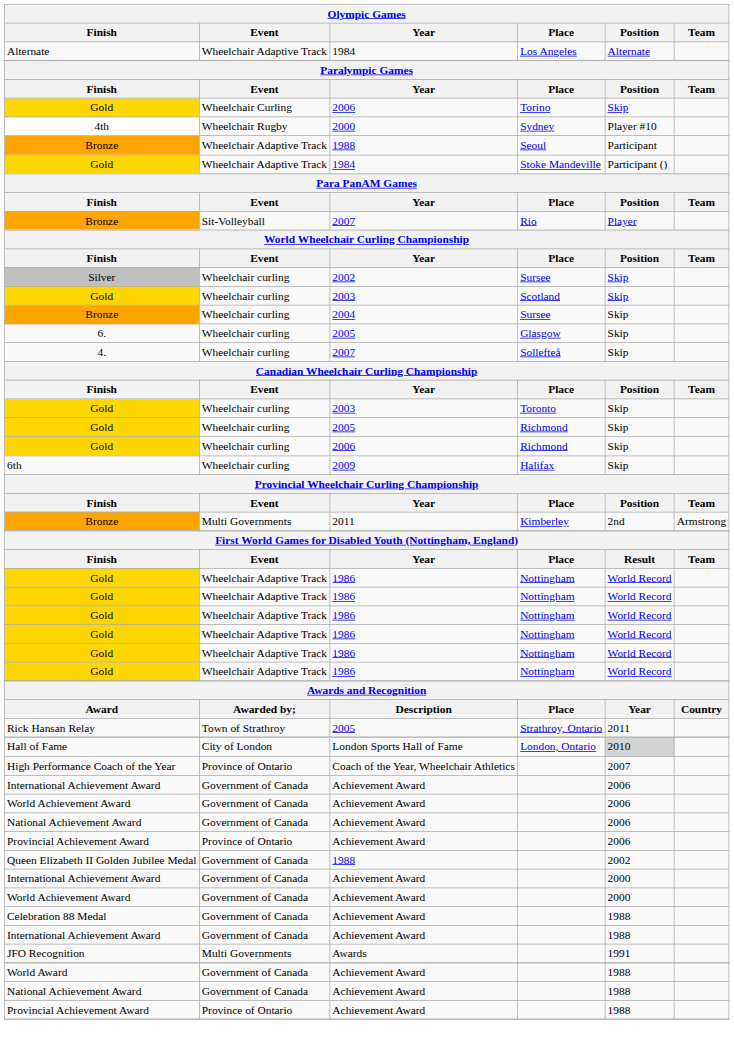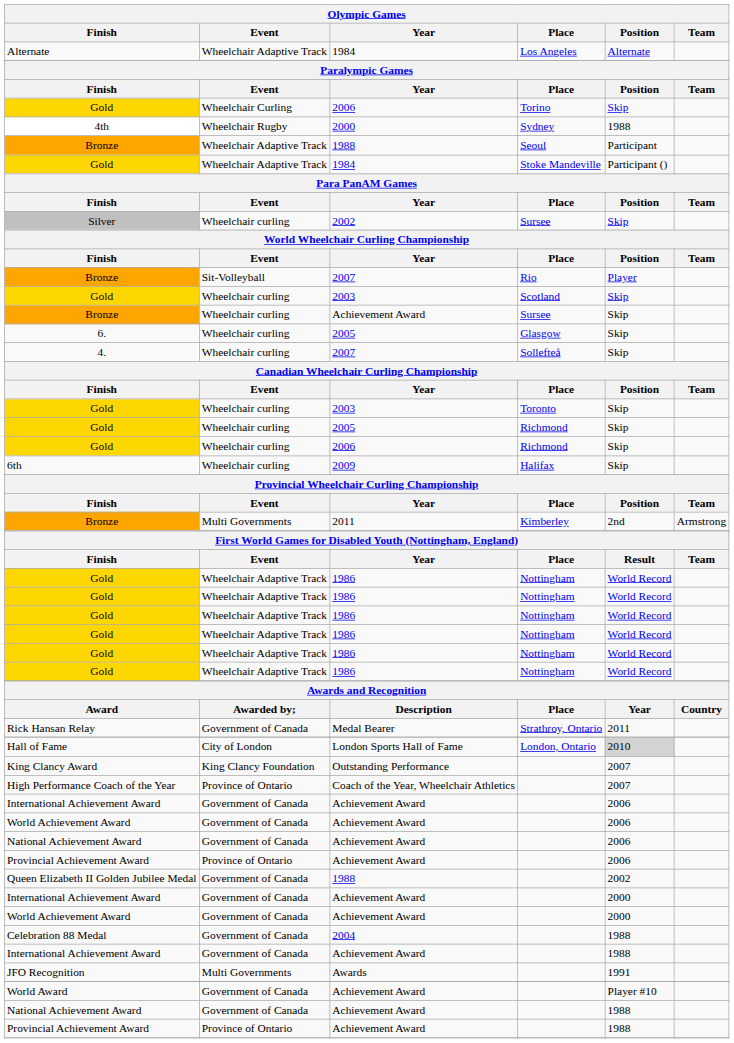4th | Position: Player #10 -> 1988
rows swapped: Bronze / Rio <-> Silver
Bronze / Sursee | Year: 2004 -> Achievement Award
Rick Hansan Relay | Event: Town of Strathroy -> Government of Canada
Rick Hansan Relay | Year: 2005 -> Medal Bearer
+ row: King Clancy Award | King Clancy Foundation | Outstanding Performance | 2007
Celebration 88 Medal | Year: Achievement Award -> 2004
World Award | Position: 1988 -> Player #10
